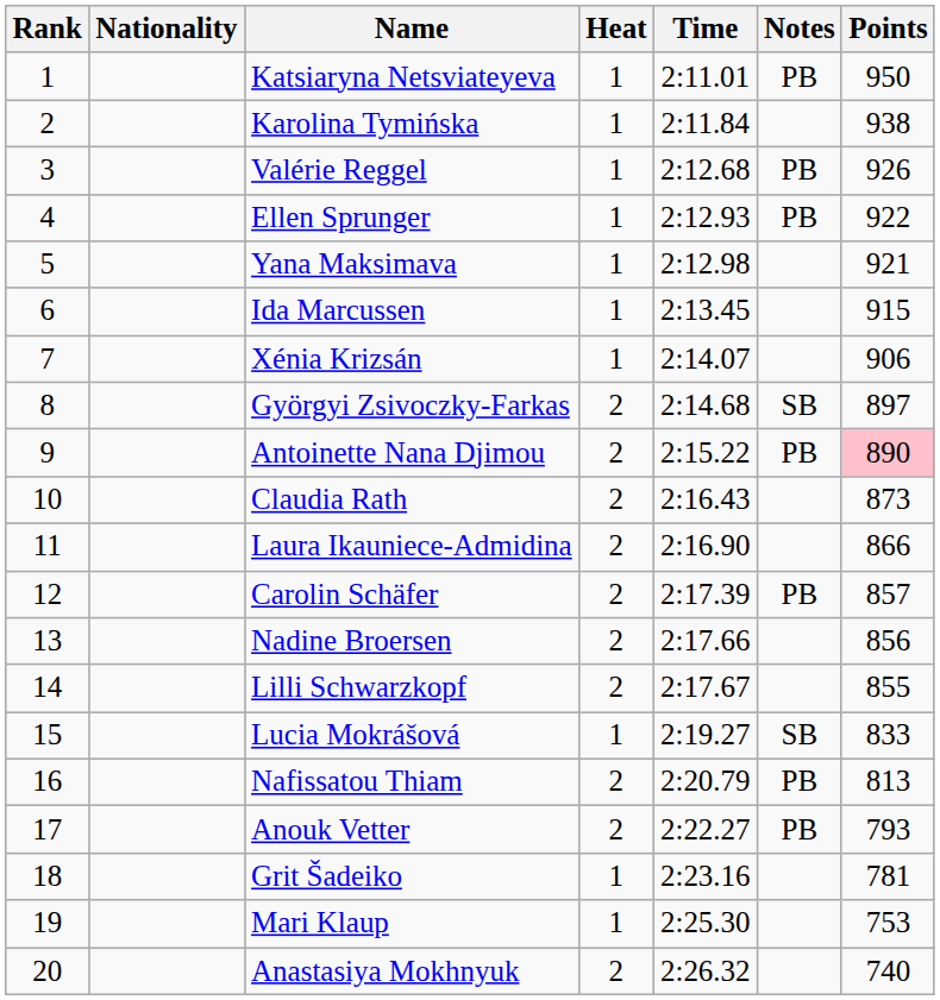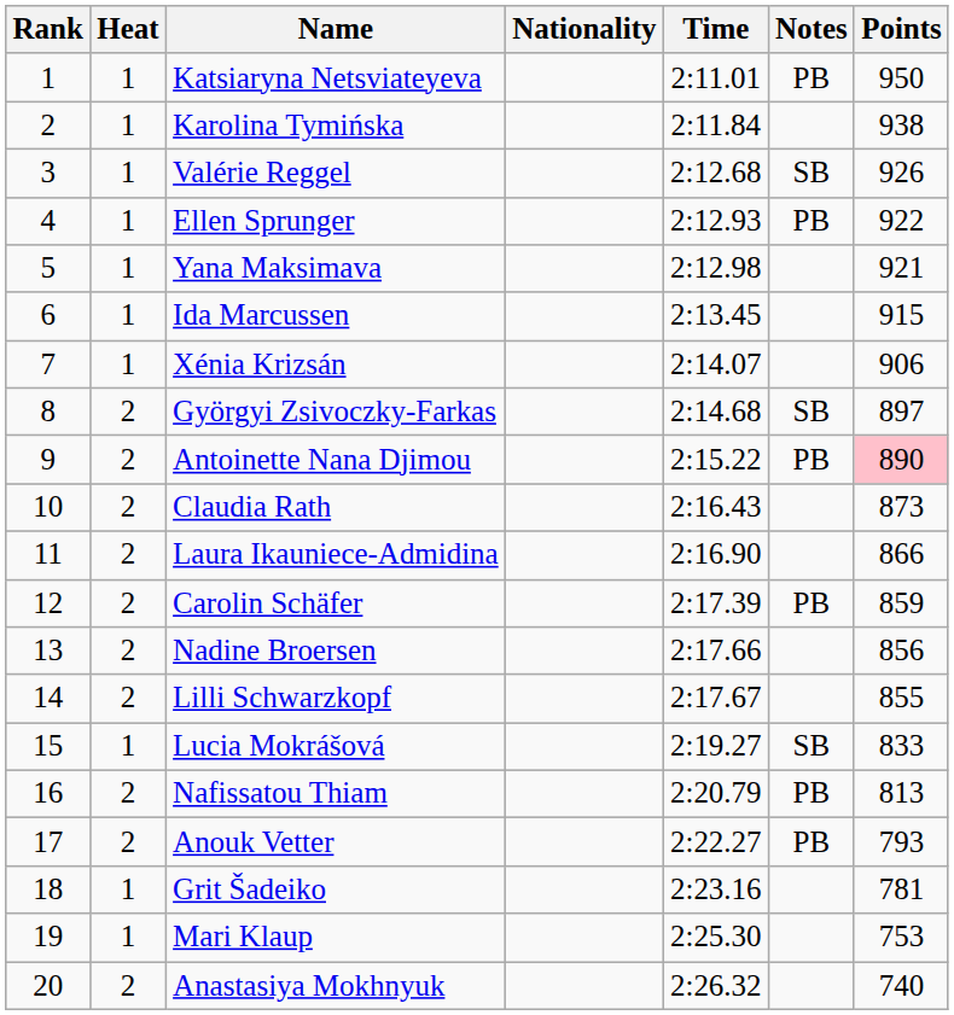columns swapped: Heat <-> Nationality
Valérie Reggel | Notes: PB -> SB
Carolin Schäfer | Points: 857 -> 859
